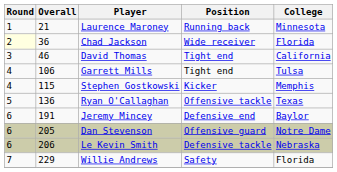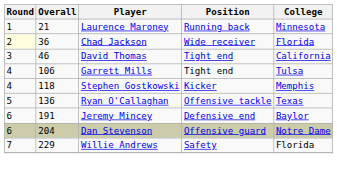Stephen Gostkowski | Overall: 115 -> 118
Dan Stevenson | Overall: 205 -> 204
- row: 6 | 206 | Le Kevin Smith | Defensive tackle | Nebraska
